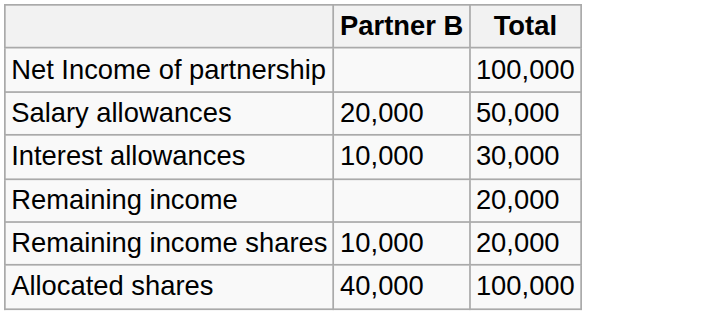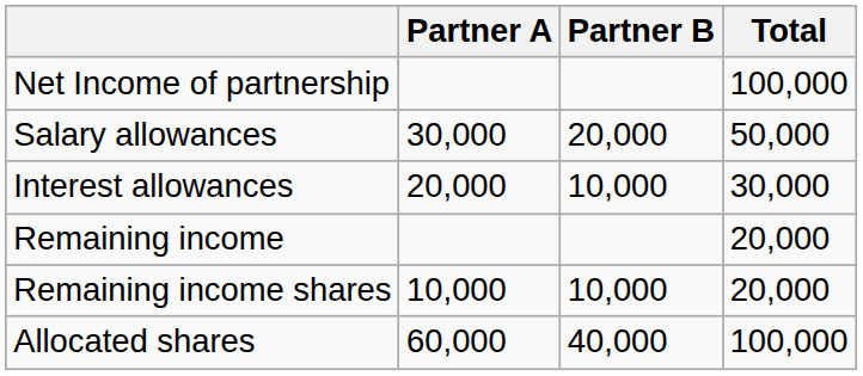+ column: Partner A | 30,000 | 20,000 | 10,000 | 60,000
